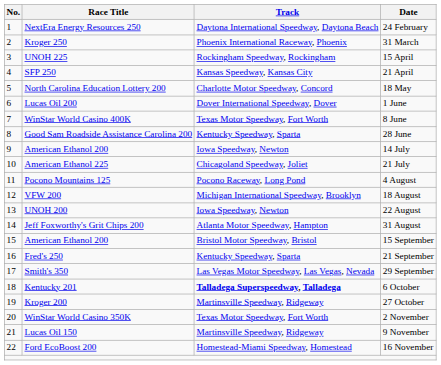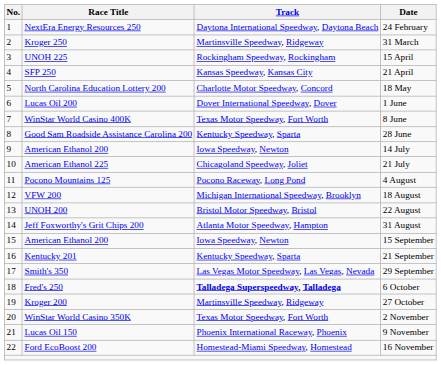31 March | Track: Phoenix International Raceway, Phoenix -> Martinsville Speedway, Ridgeway
22 August | Track: Iowa Speedway, Newton -> Bristol Motor Speedway, Bristol
15 September | Track: Bristol Motor Speedway, Bristol -> Iowa Speedway, Newton
21 September | Race Title: Fred's 250 -> Kentucky 201
6 October | Race Title: Kentucky 201 -> Fred's 250
9 November | Track: Martinsville Speedway, Ridgeway -> Phoenix International Raceway, Phoenix
